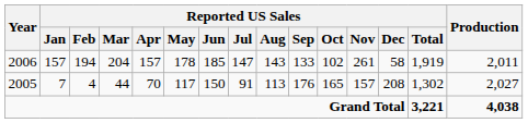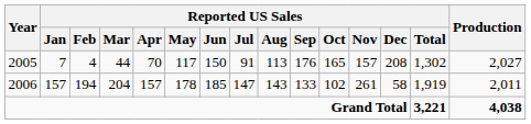rows swapped: 2005 <-> 2006
